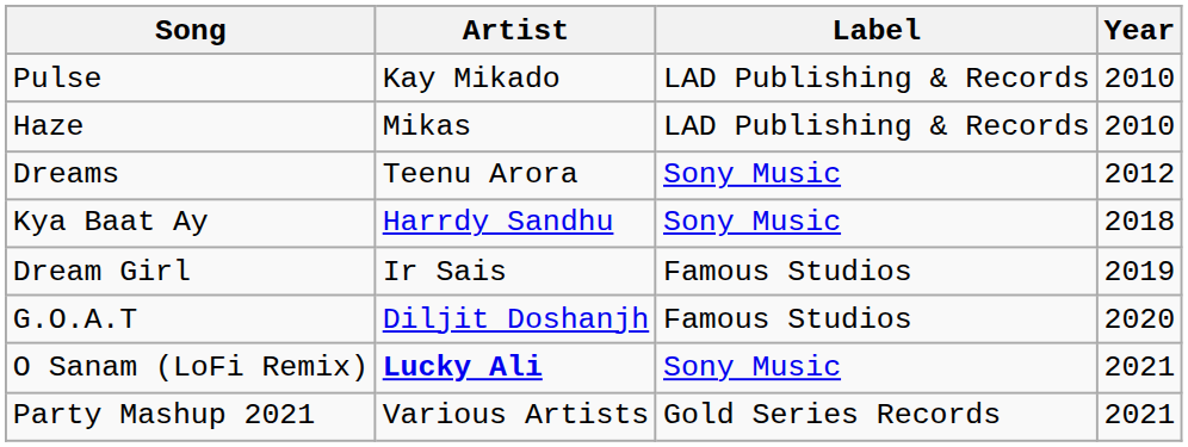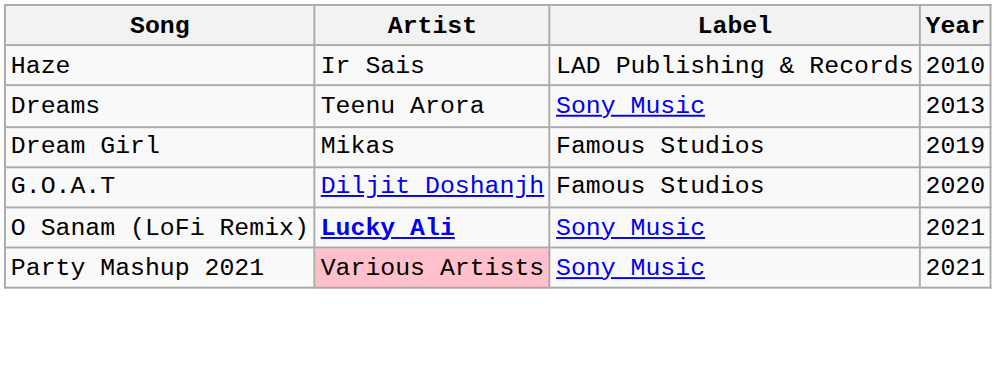- row: Pulse | Kay Mikado | LAD Publishing & Records | 2010
Haze | Artist: Mikas -> Ir Sais
Dreams | Year: 2012 -> 2013
- row: Kya Baat Ay | Harrdy Sandhu | Sony Music | 2018
Dream Girl | Artist: Ir Sais -> Mikas
Party Mashup 2021 | Artist: no background -> pink background
Party Mashup 2021 | Label: Gold Series Records -> Sony Music
